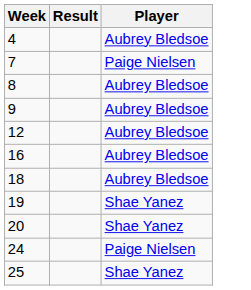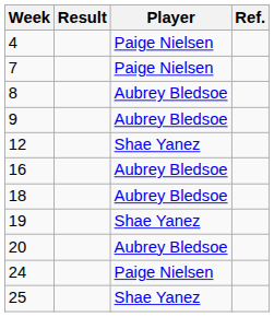+ column: Ref.
4 | Player: Aubrey Bledsoe -> Paige Nielsen
12 | Player: Aubrey Bledsoe -> Shae Yanez
20 | Player: Shae Yanez -> Aubrey Bledsoe
